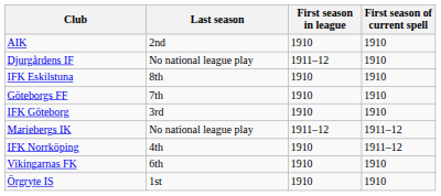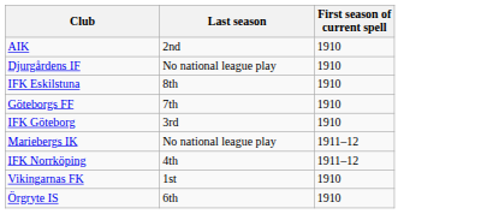- column: First season in league | 1910 | 1911–12 | 1910 | 1910 | 1910 | 1911–12 | 1910 | 1910 | 1910
Vikingarnas FK | Last season: 6th -> 1st
Örgryte IS | Last season: 1st -> 6th
